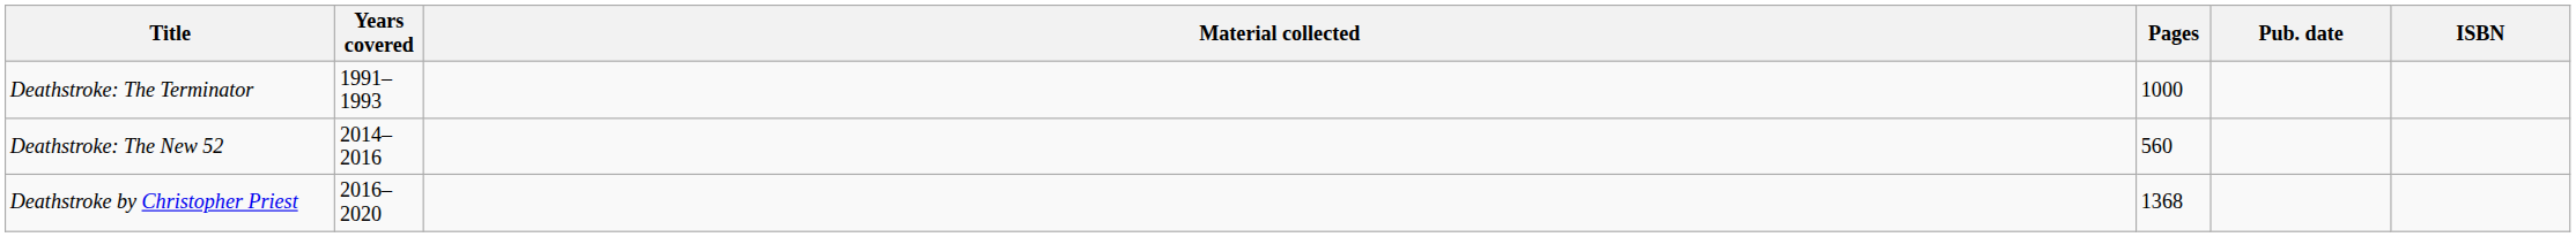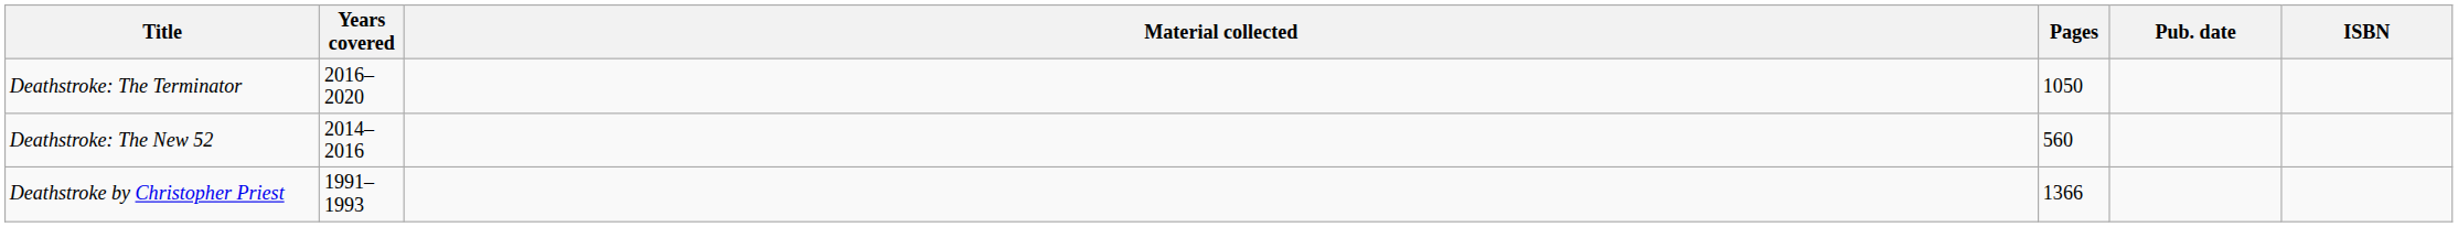Deathstroke: The Terminator | Years covered: 1991–1993 -> 2016–2020
Deathstroke: The Terminator | Pages: 1000 -> 1050
Deathstroke by Christopher Priest | Years covered: 2016–2020 -> 1991–1993
Deathstroke by Christopher Priest | Pages: 1368 -> 1366
